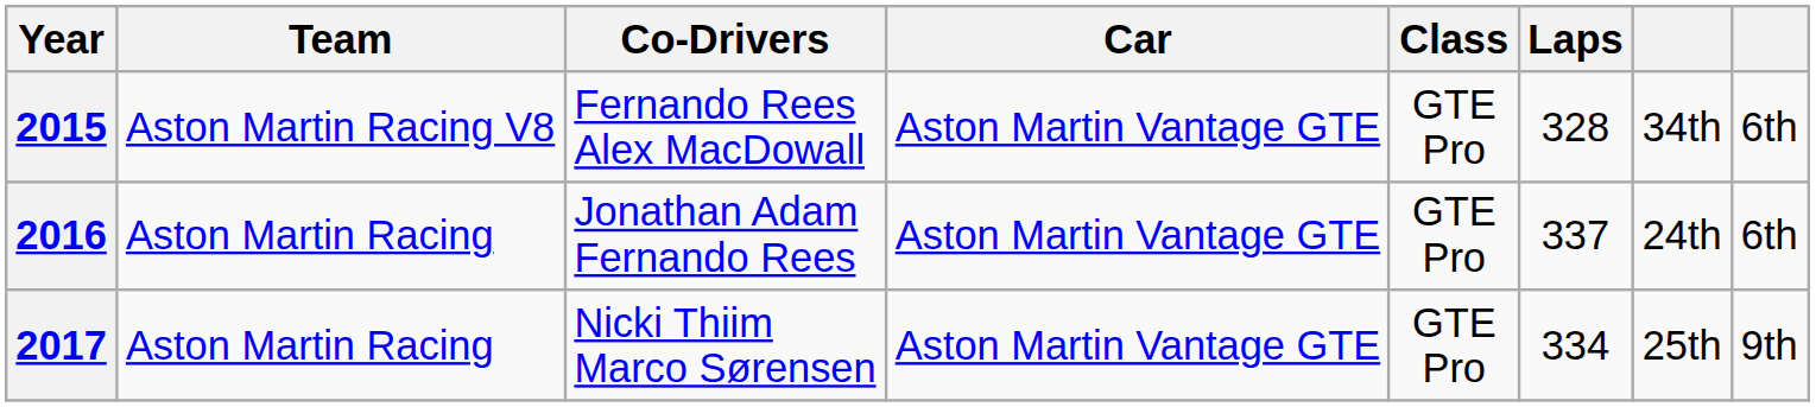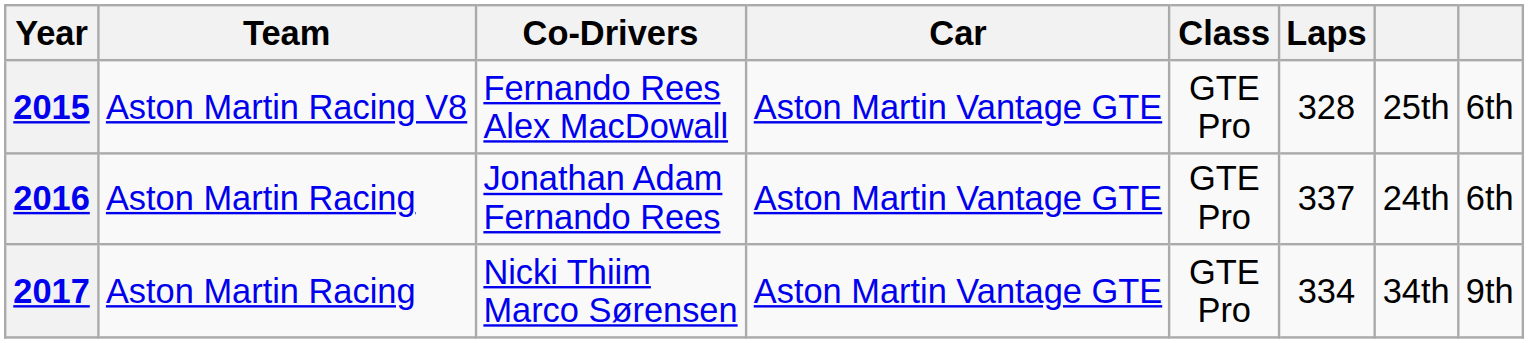2015 | column 7: 34th -> 25th
2017 | column 7: 25th -> 34th
